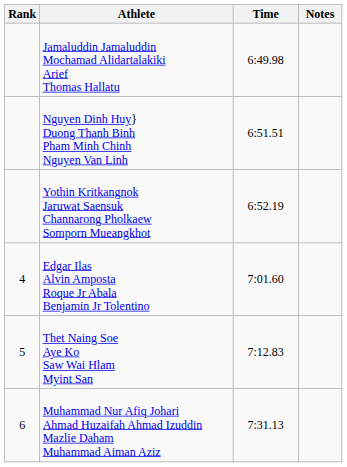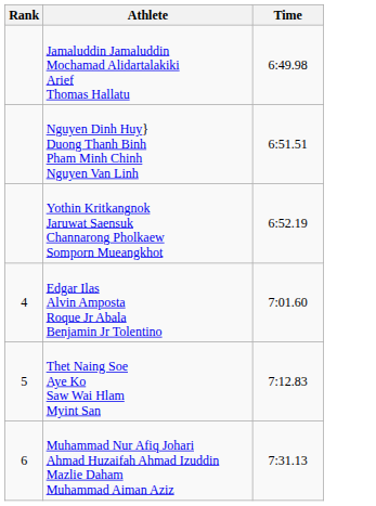- column: Notes
